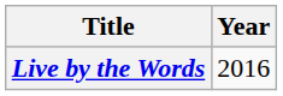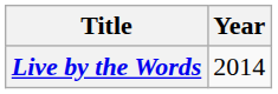Live by the Words | Year: 2016 -> 2014
